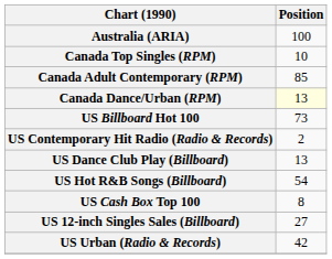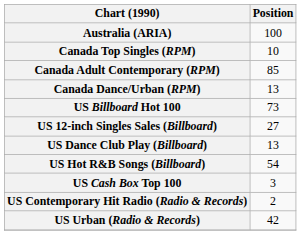Canada Dance/Urban (RPM) | Position: lightyellow background -> no background
rows swapped: US 12-inch Singles Sales (Billboard) <-> US Contemporary Hit Radio (Radio & Records)
US Cash Box Top 100 | Position: 8 -> 3
